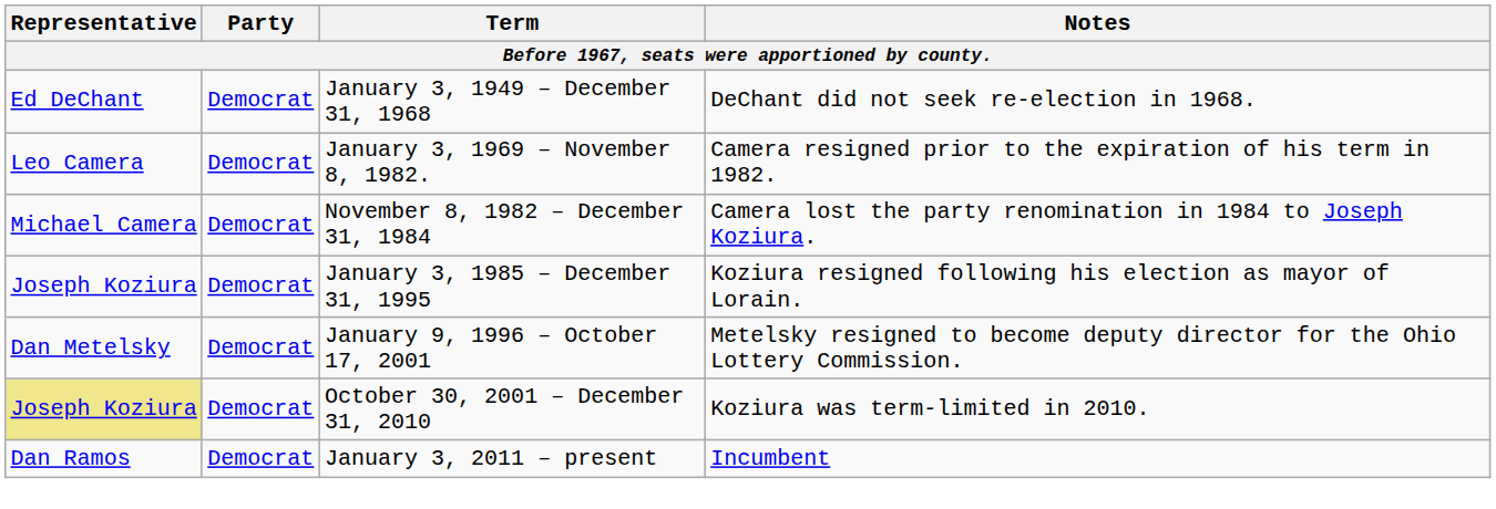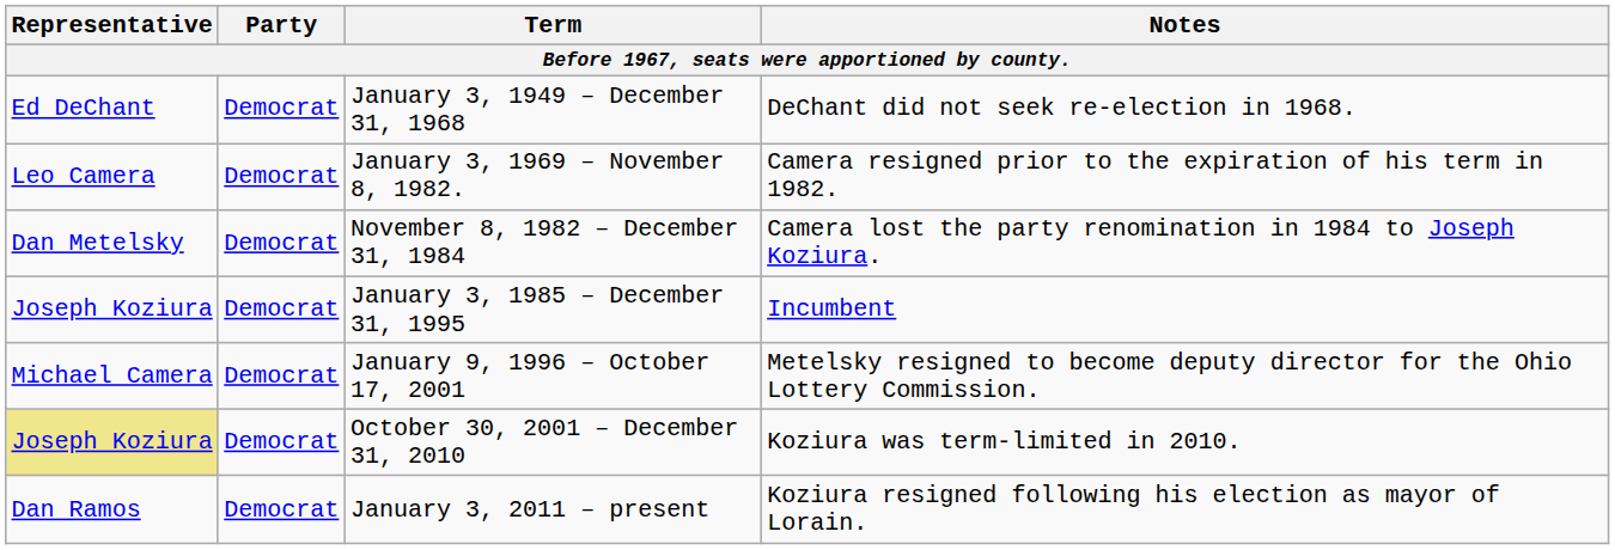November 8, 1982 – December 31, 1984 | Representative: Michael Camera -> Dan Metelsky
January 3, 1985 – December 31, 1995 | Notes: Koziura resigned following his election as mayor of Lorain. -> Incumbent
January 9, 1996 – October 17, 2001 | Representative: Dan Metelsky -> Michael Camera
January 3, 2011 – present | Notes: Incumbent -> Koziura resigned following his election as mayor of Lorain.
